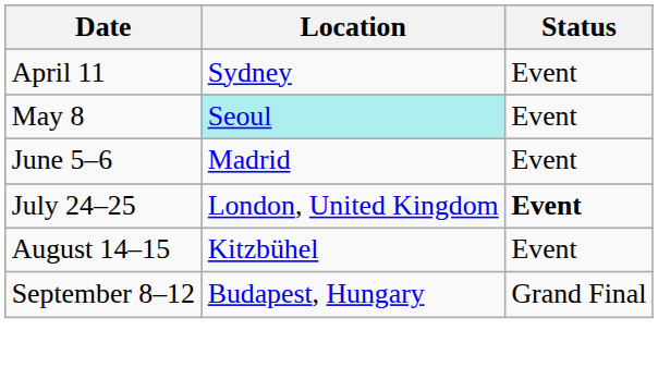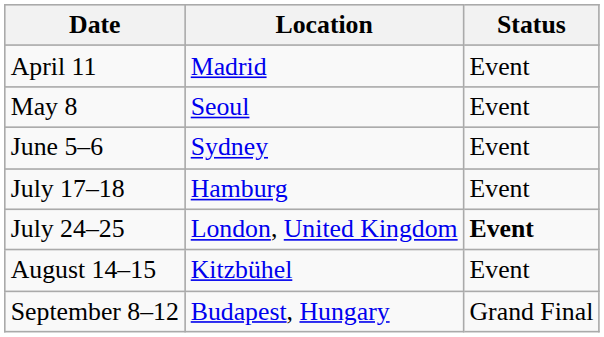April 11 | Location: Sydney -> Madrid
May 8 | Location: paleturquoise background -> no background
June 5–6 | Location: Madrid -> Sydney
+ row: July 17–18 | Hamburg | Event
